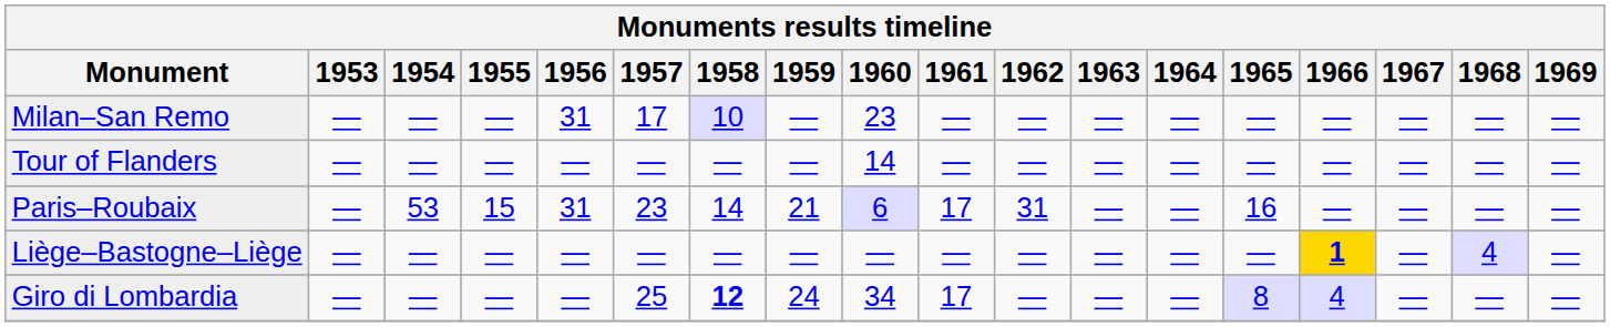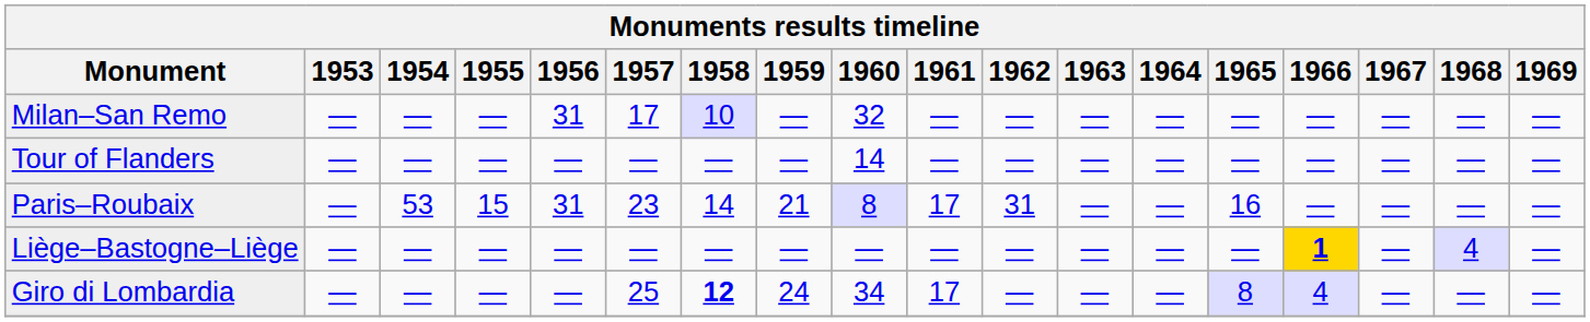Milan–San Remo | 1960: 23 -> 32
Paris–Roubaix | 1960: 6 -> 8
